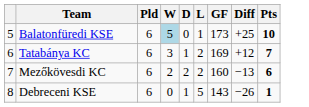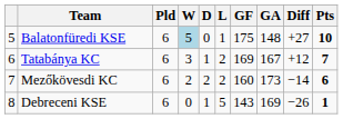+ column: GA | 148 | 167 | 173 | 169
Balatonfüredi KSE | GF: 173 -> 175
Balatonfüredi KSE | Diff: +25 -> +27
Mezőkövesdi KC | Diff: −13 -> −14
